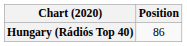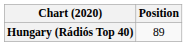Hungary (Rádiós Top 40) | Position: 86 -> 89
